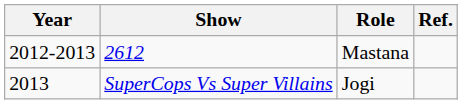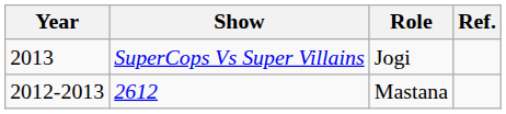rows swapped: 2612 <-> SuperCops Vs Super Villains
